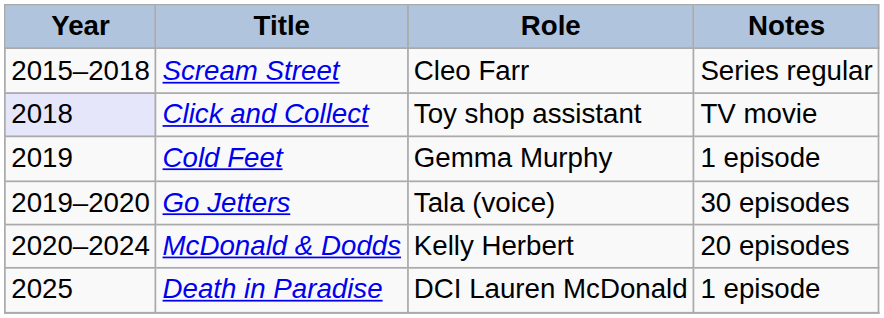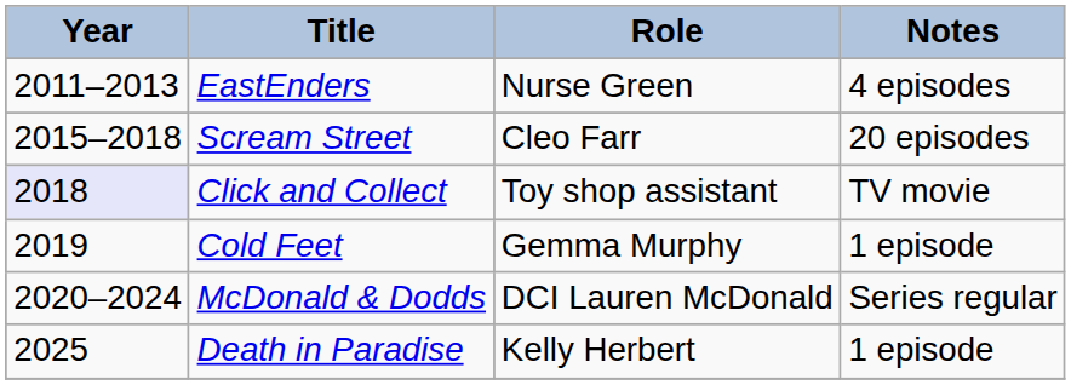+ row: 2011–2013 | EastEnders | Nurse Green | 4 episodes
Scream Street | Notes: Series regular -> 20 episodes
- row: 2019–2020 | Go Jetters | Tala (voice) | 30 episodes
McDonald & Dodds | Role: Kelly Herbert -> DCI Lauren McDonald
McDonald & Dodds | Notes: 20 episodes -> Series regular
Death in Paradise | Role: DCI Lauren McDonald -> Kelly Herbert
